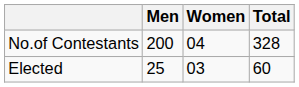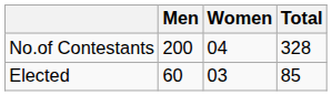Elected | Men: 25 -> 60
Elected | Total: 60 -> 85
